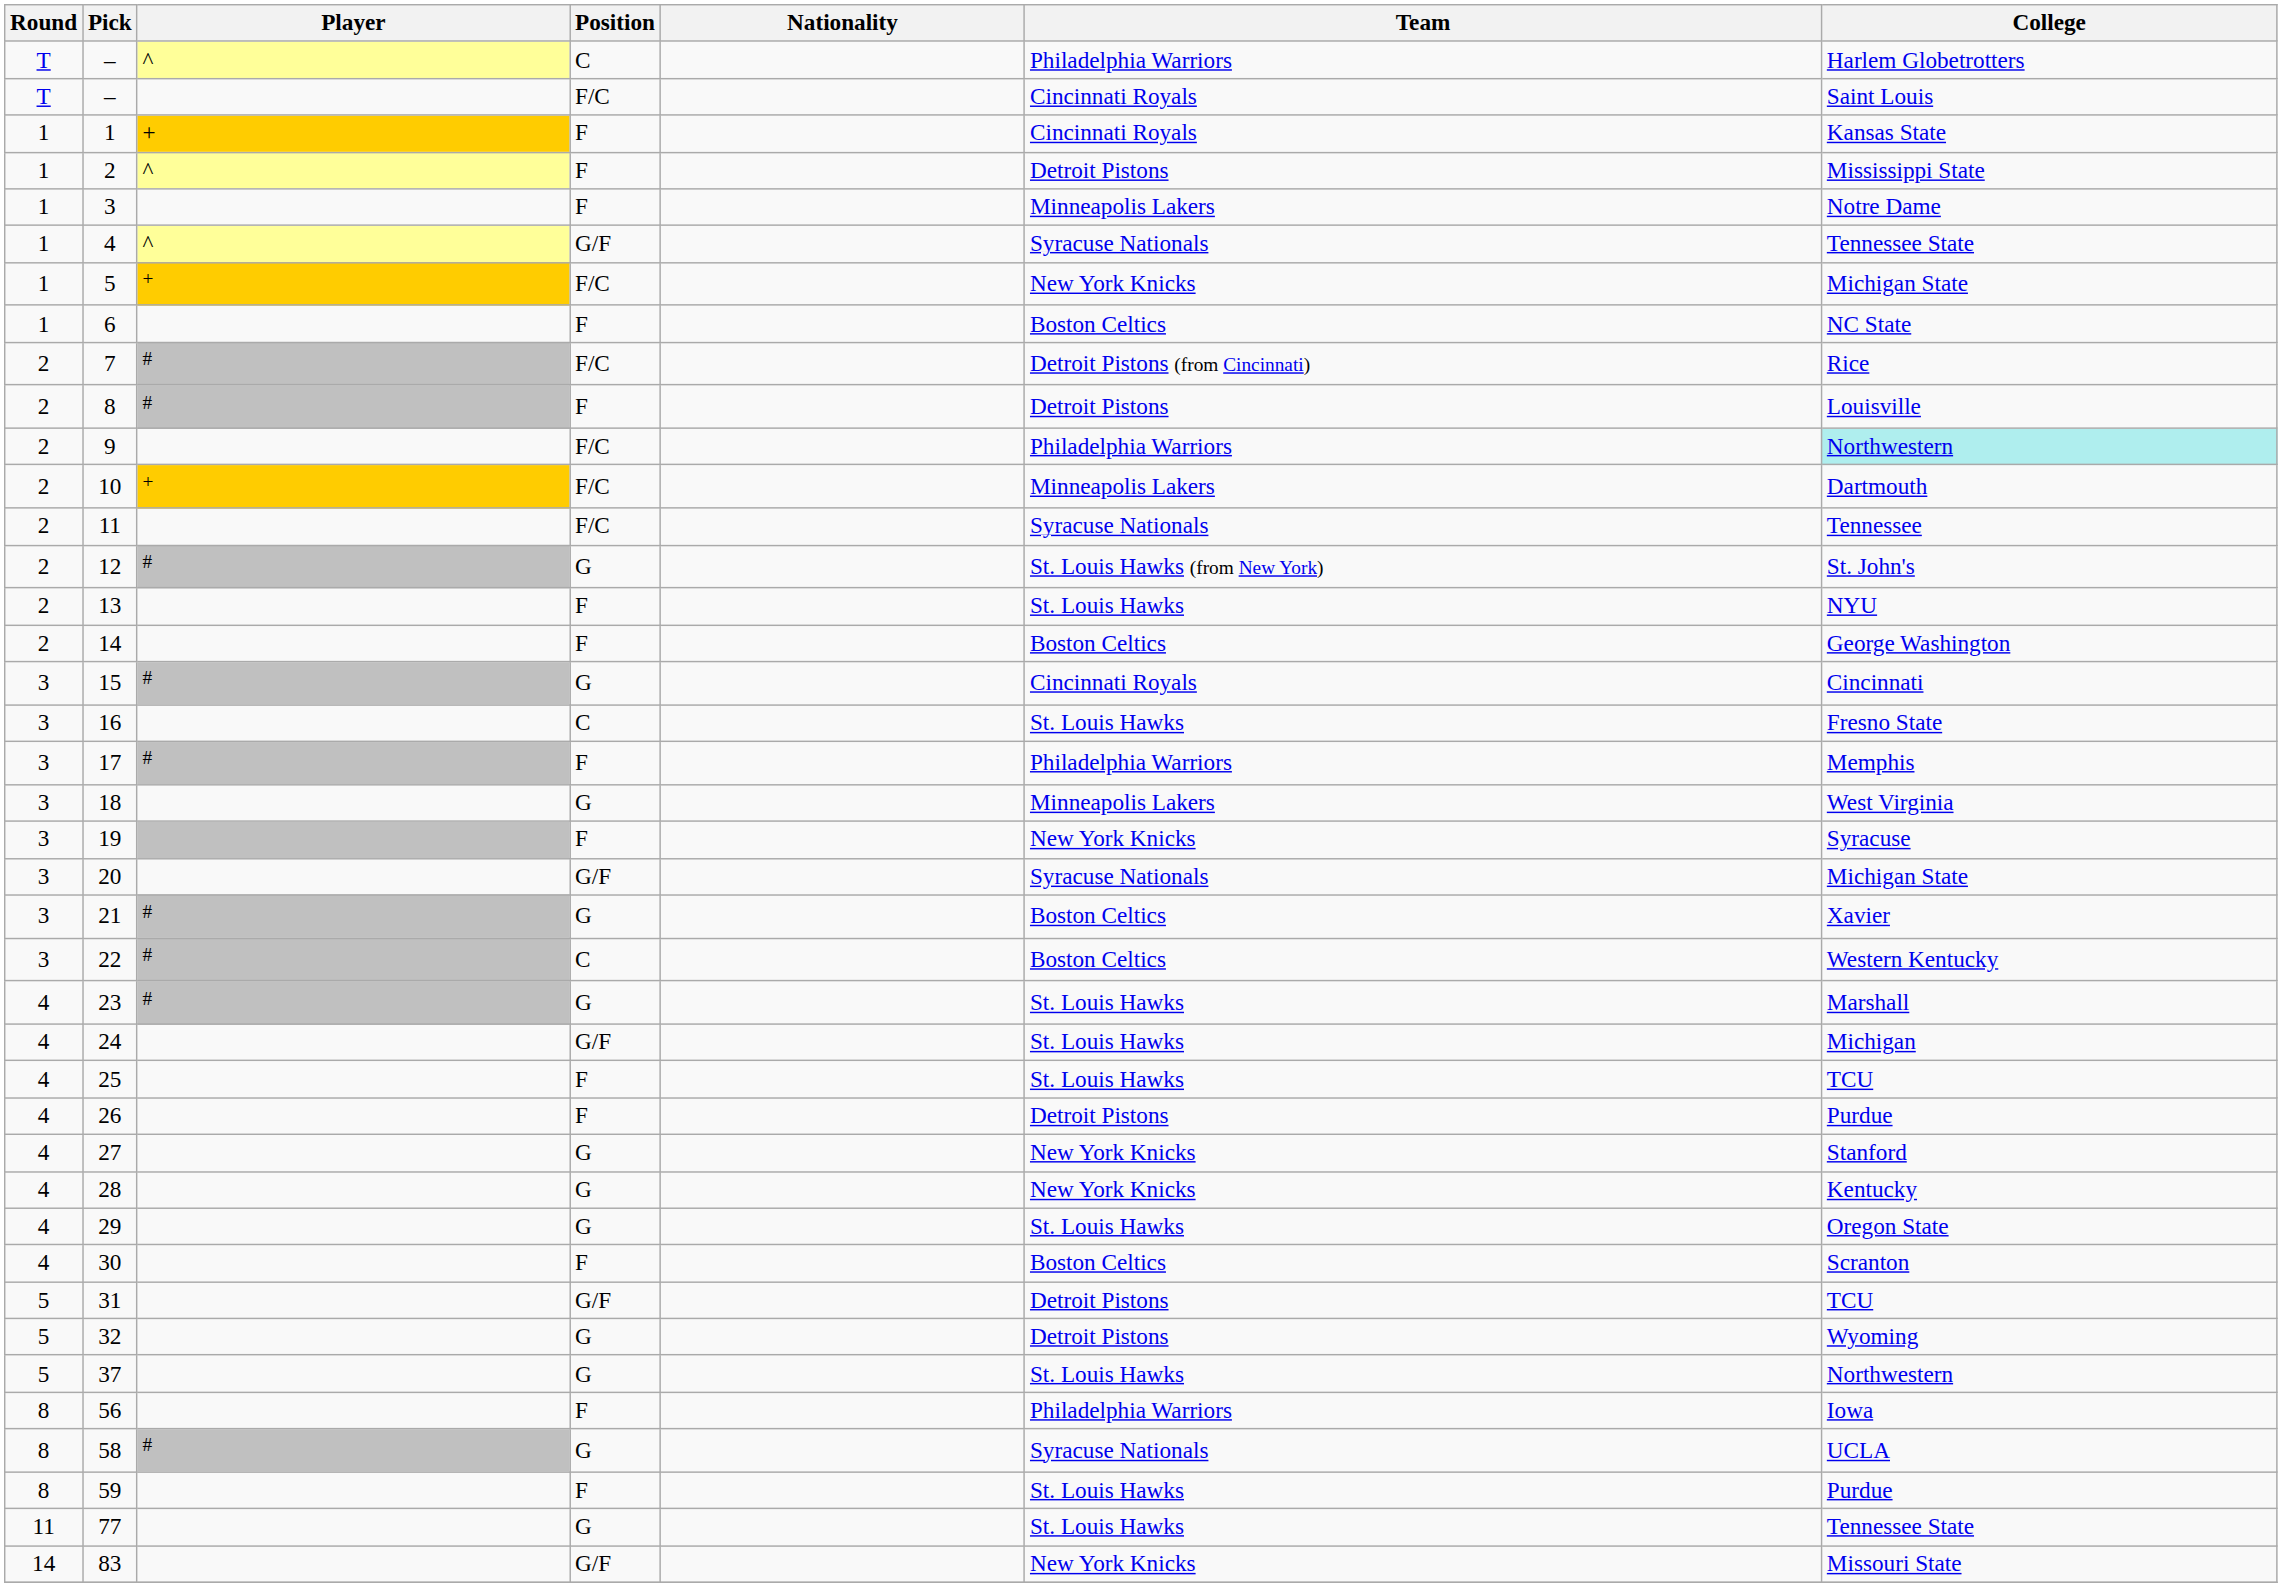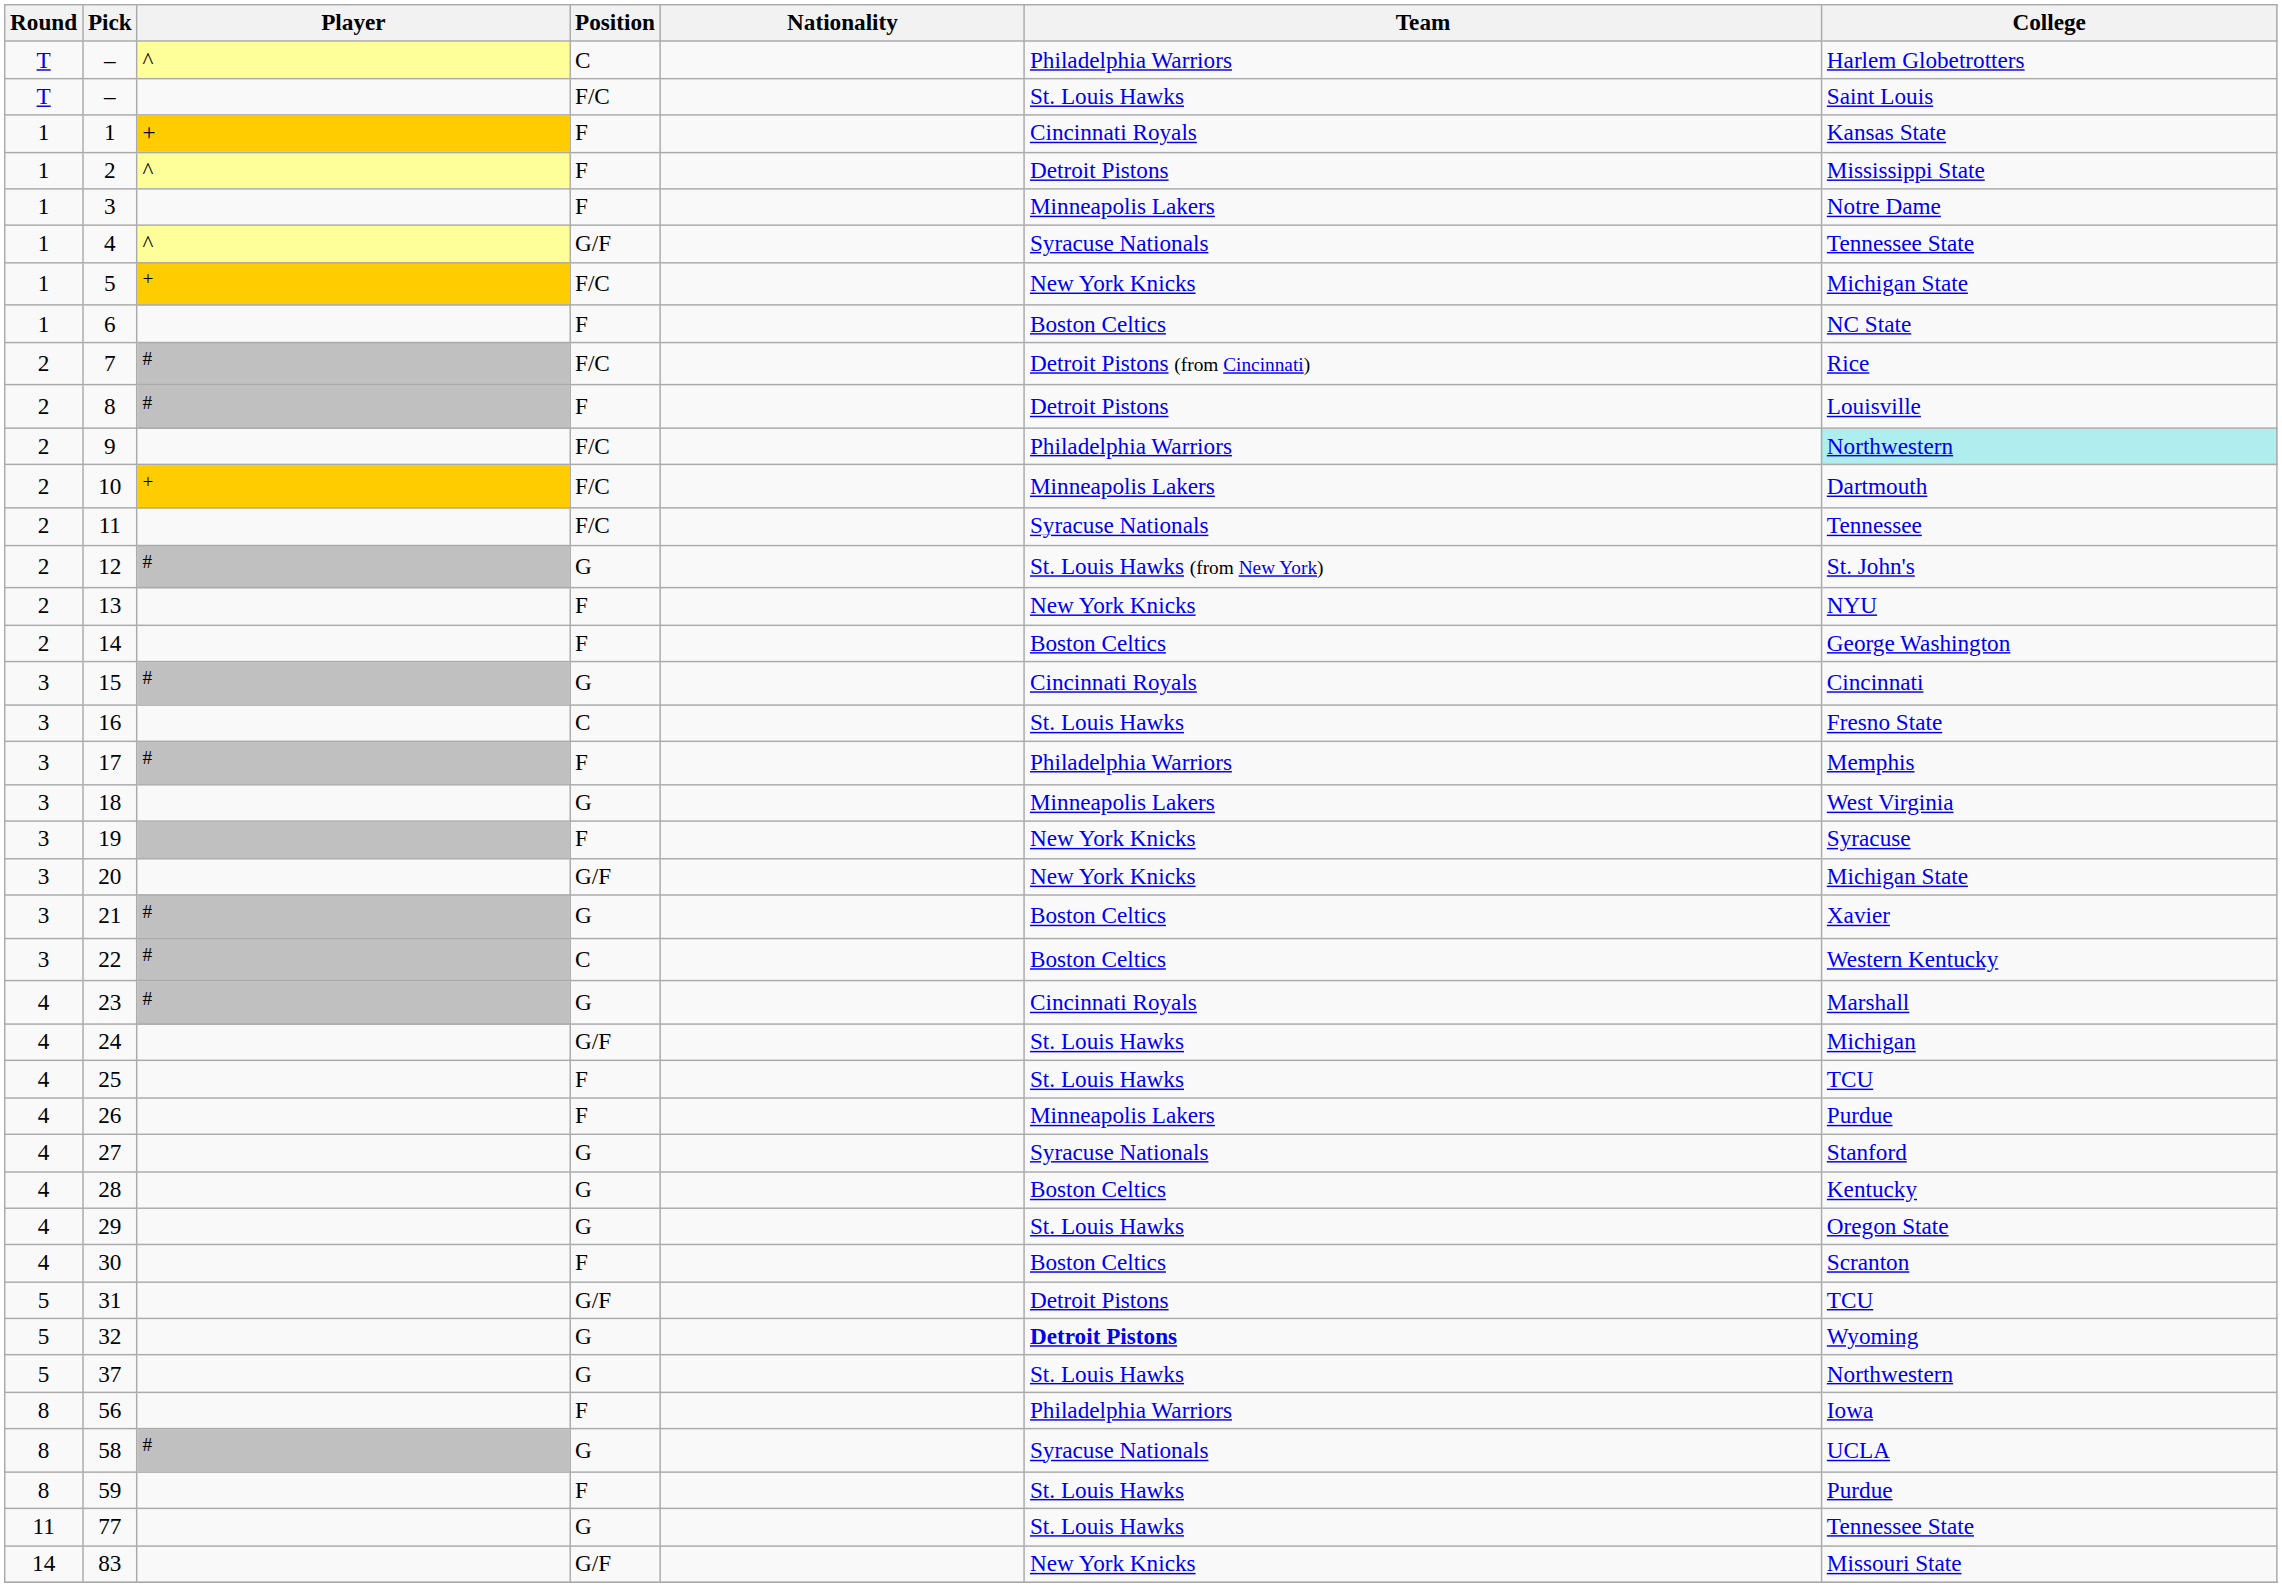– / F/C | Team: Cincinnati Royals -> St. Louis Hawks
13 | Team: St. Louis Hawks -> New York Knicks
20 | Team: Syracuse Nationals -> New York Knicks
23 | Team: St. Louis Hawks -> Cincinnati Royals
26 | Team: Detroit Pistons -> Minneapolis Lakers
27 | Team: New York Knicks -> Syracuse Nationals
28 | Team: New York Knicks -> Boston Celtics
32 | Team: normal -> bold
